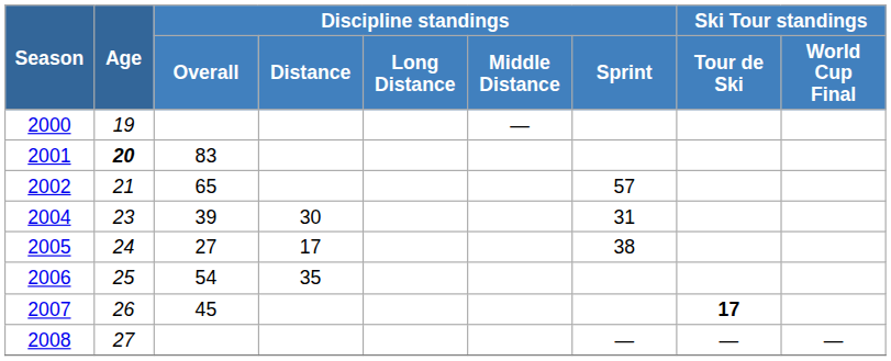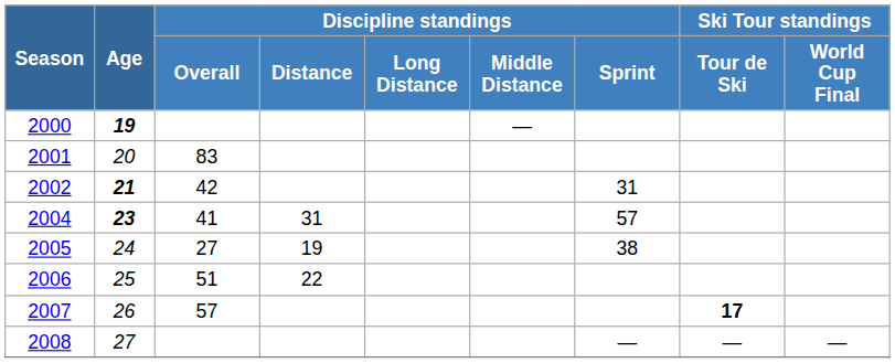2000 | Age: normal -> bold
2001 | Age: bold -> normal
2002 | Age: normal -> bold
2002 | Discipline standings / Overall: 65 -> 42
2002 | Discipline standings / Sprint: 57 -> 31
2004 | Age: normal -> bold
2004 | Discipline standings / Overall: 39 -> 41
2004 | Discipline standings / Distance: 30 -> 31
2004 | Discipline standings / Sprint: 31 -> 57
2005 | Discipline standings / Distance: 17 -> 19
2006 | Discipline standings / Overall: 54 -> 51
2006 | Discipline standings / Distance: 35 -> 22
2007 | Discipline standings / Overall: 45 -> 57
